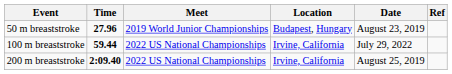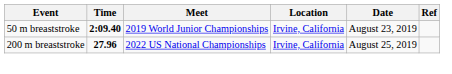50 m breaststroke | Time: 27.96 -> 2:09.40
50 m breaststroke | Location: Budapest, Hungary -> Irvine, California
- row: 100 m breaststroke | 59.44 | 2022 US National Championships | Irvine, California | July 29, 2022
200 m breaststroke | Time: 2:09.40 -> 27.96
